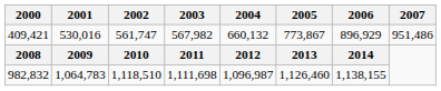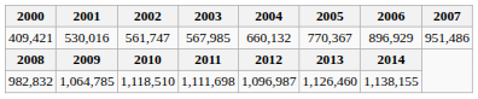409,421 | 2003: 567,982 -> 567,985
409,421 | 2005: 773,867 -> 770,367
982,832 | 2001: 1,064,783 -> 1,064,785
